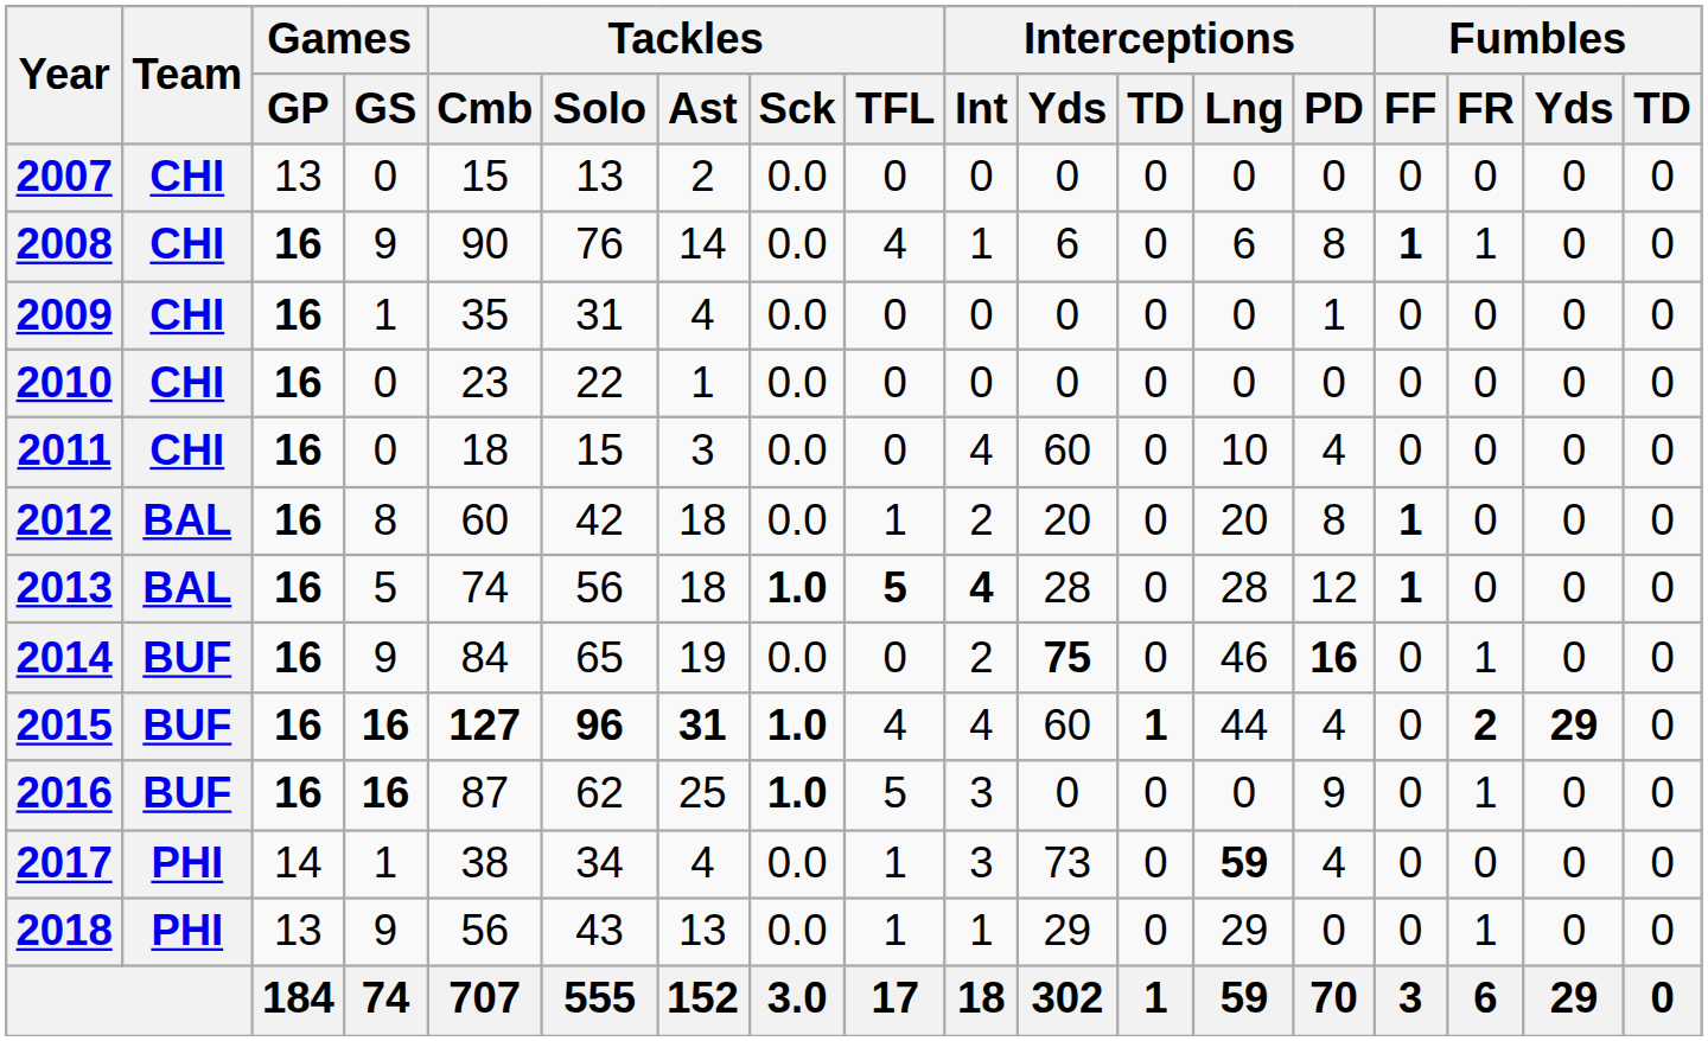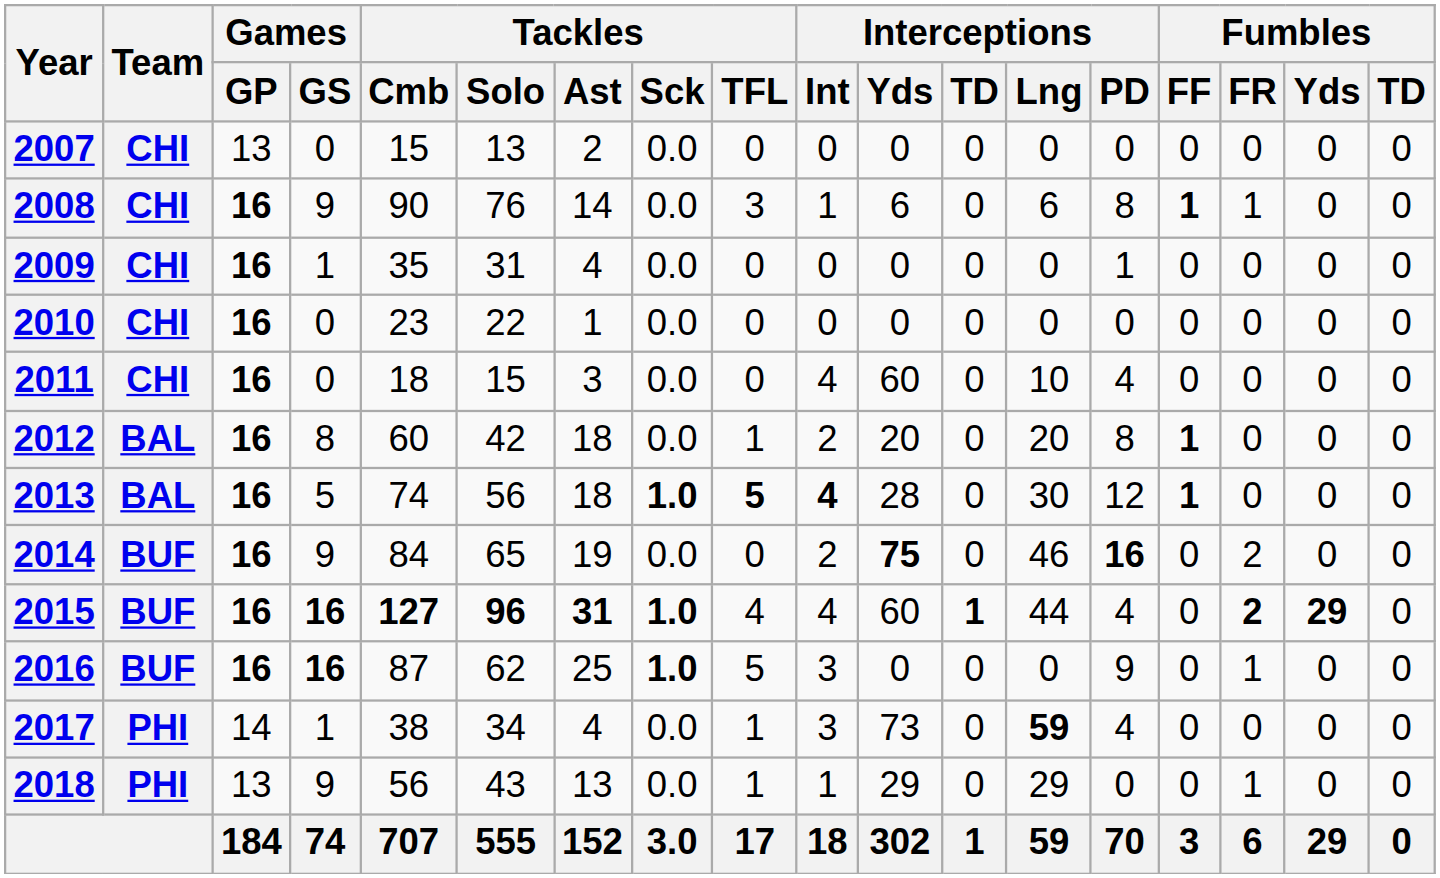2008 | Tackles / TFL: 4 -> 3
2013 | Interceptions / Lng: 28 -> 30
2014 | Fumbles / FR: 1 -> 2
